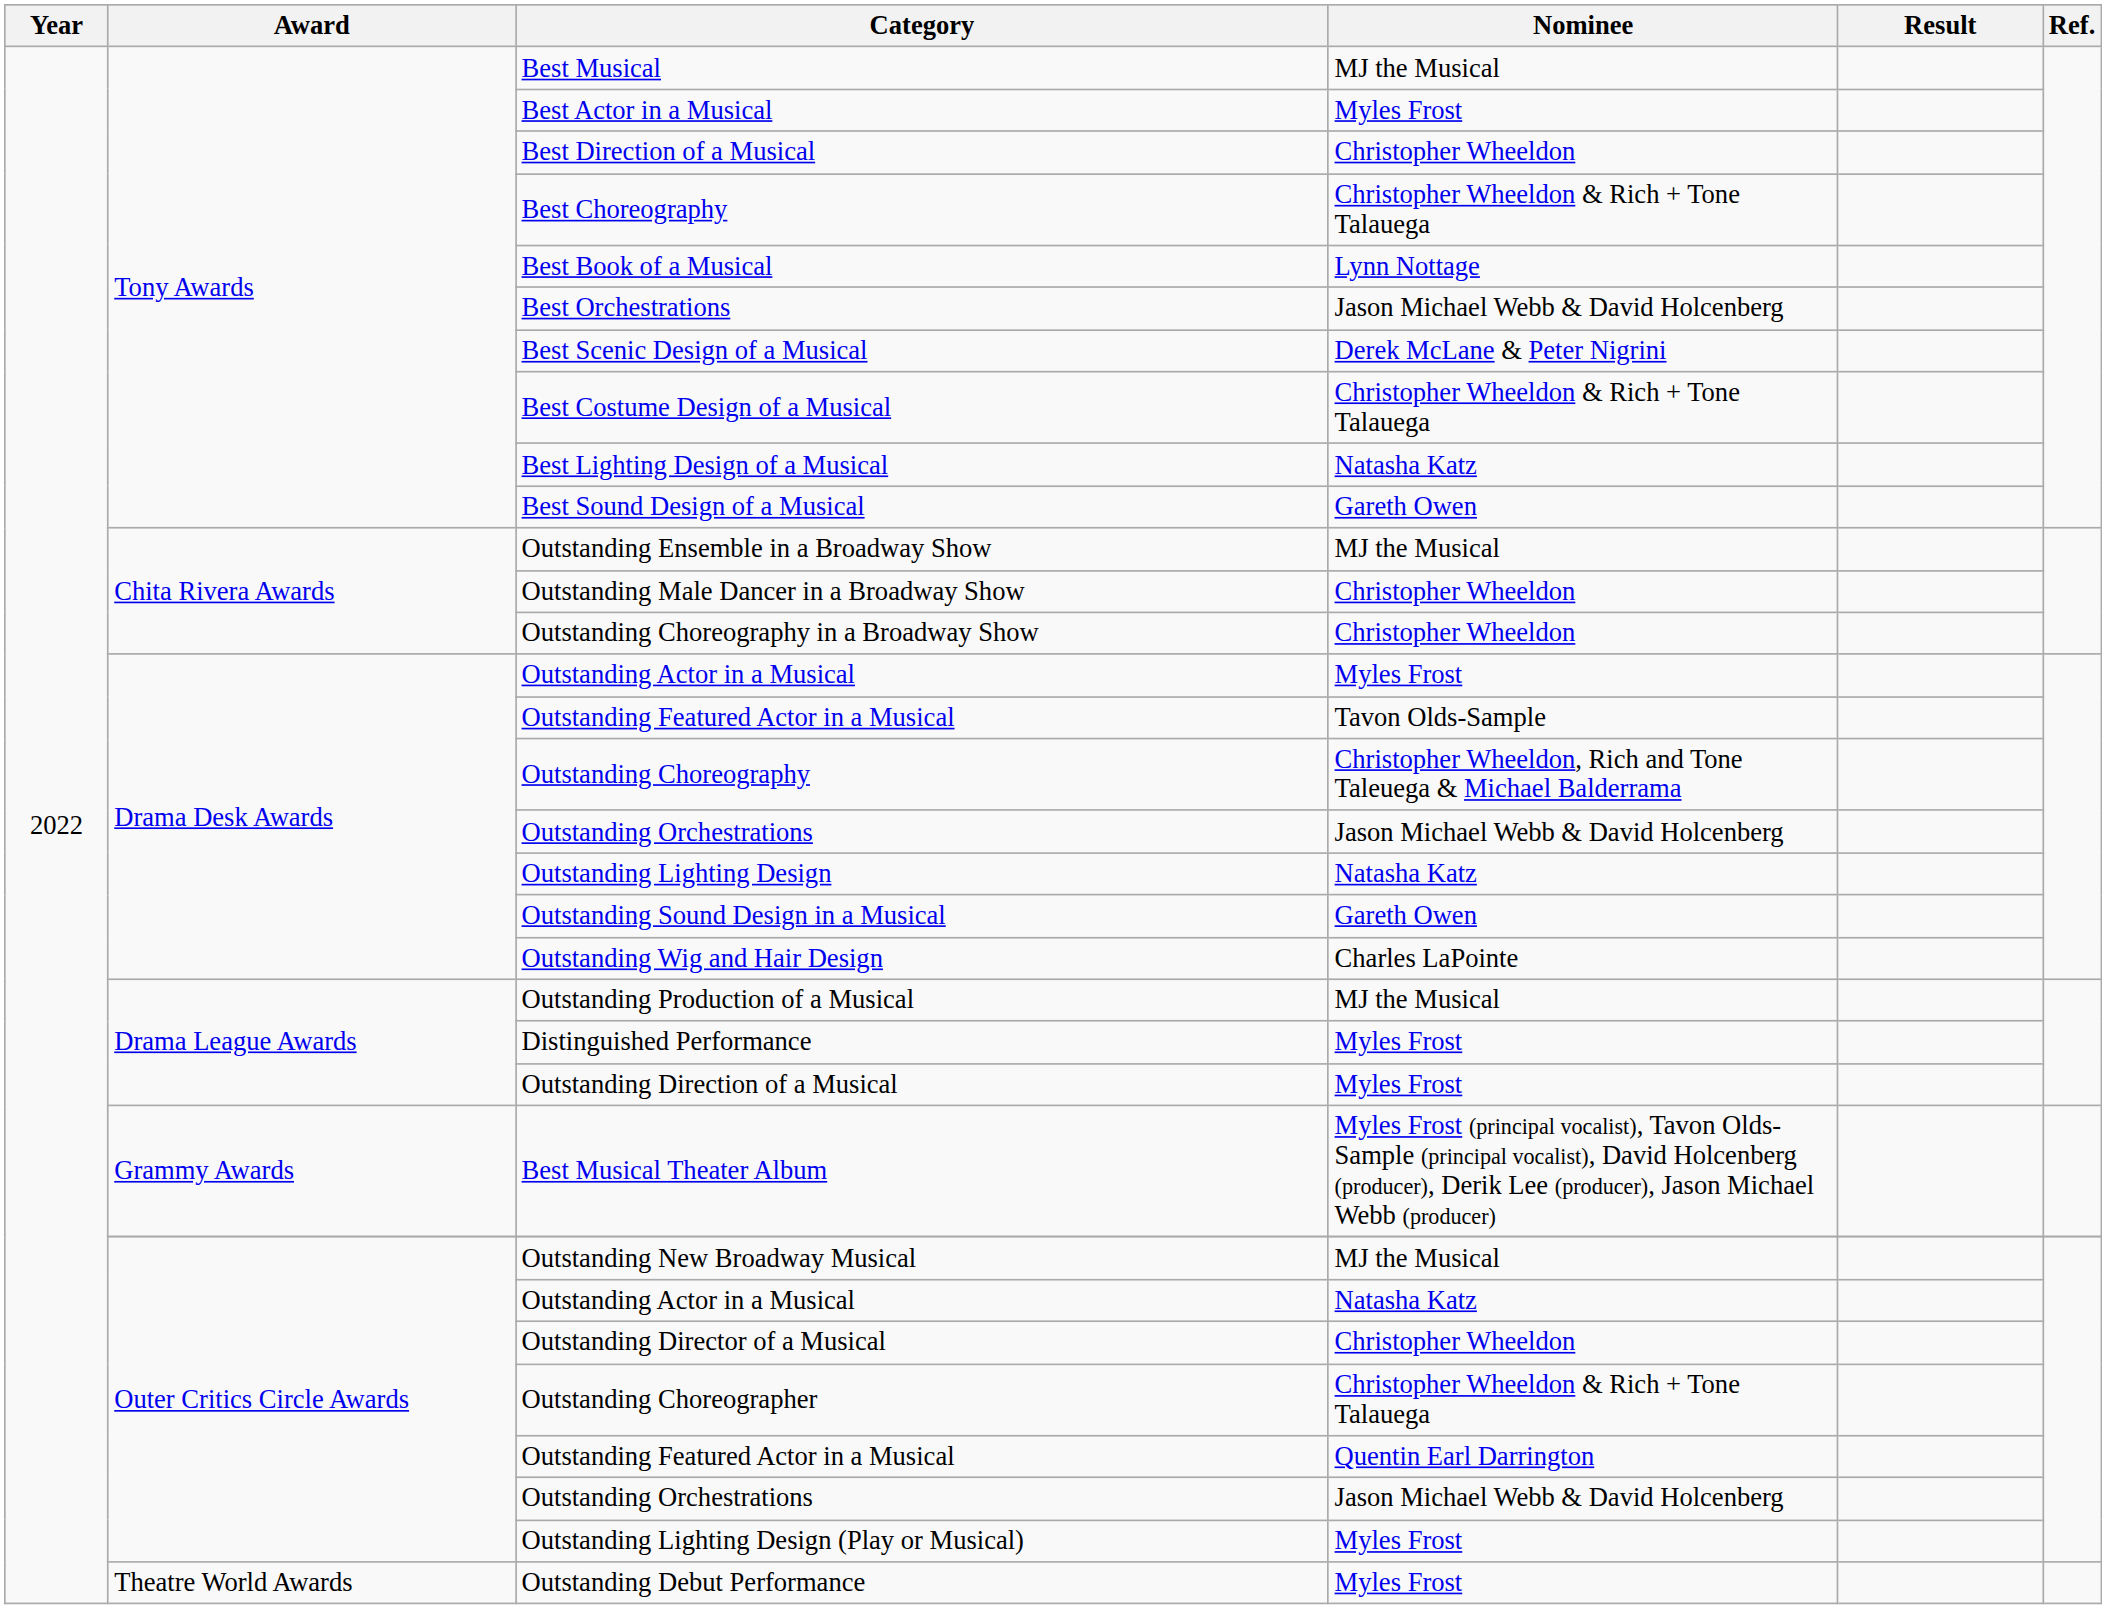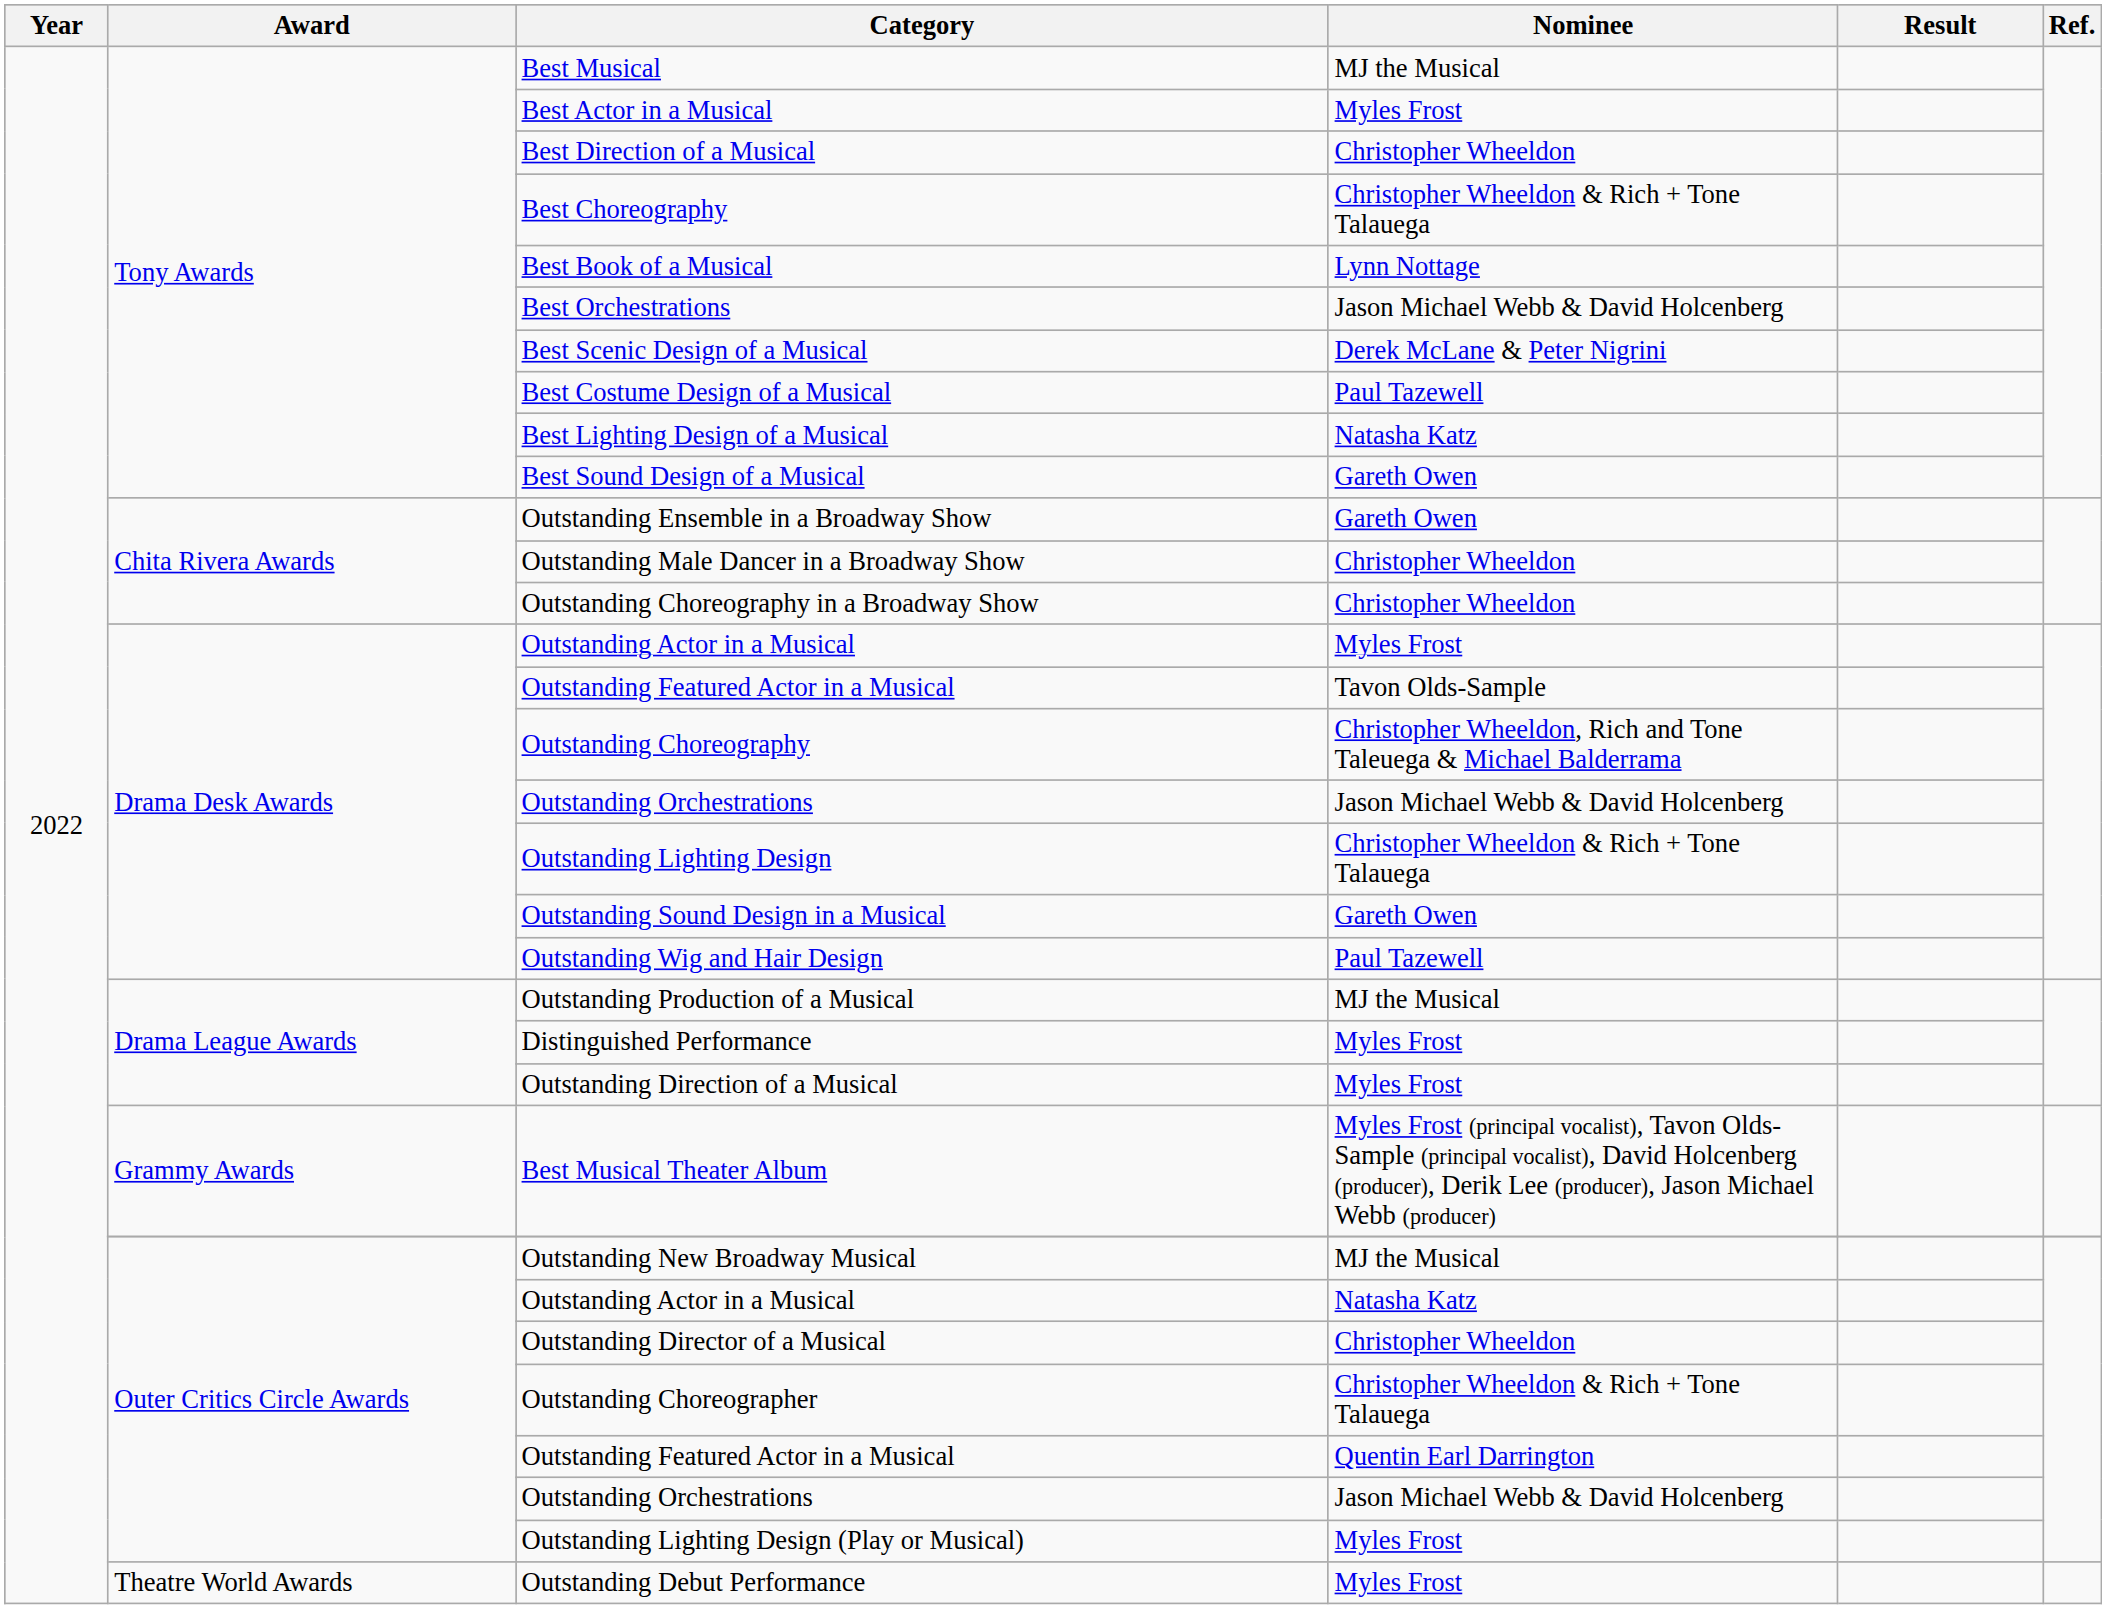Best Costume Design of a Musical | Nominee: Christopher Wheeldon & Rich + Tone Talauega -> Paul Tazewell
Outstanding Ensemble in a Broadway Show | Nominee: MJ the Musical -> Gareth Owen
Outstanding Lighting Design | Nominee: Natasha Katz -> Christopher Wheeldon & Rich + Tone Talauega
Outstanding Wig and Hair Design | Nominee: Charles LaPointe -> Paul Tazewell
